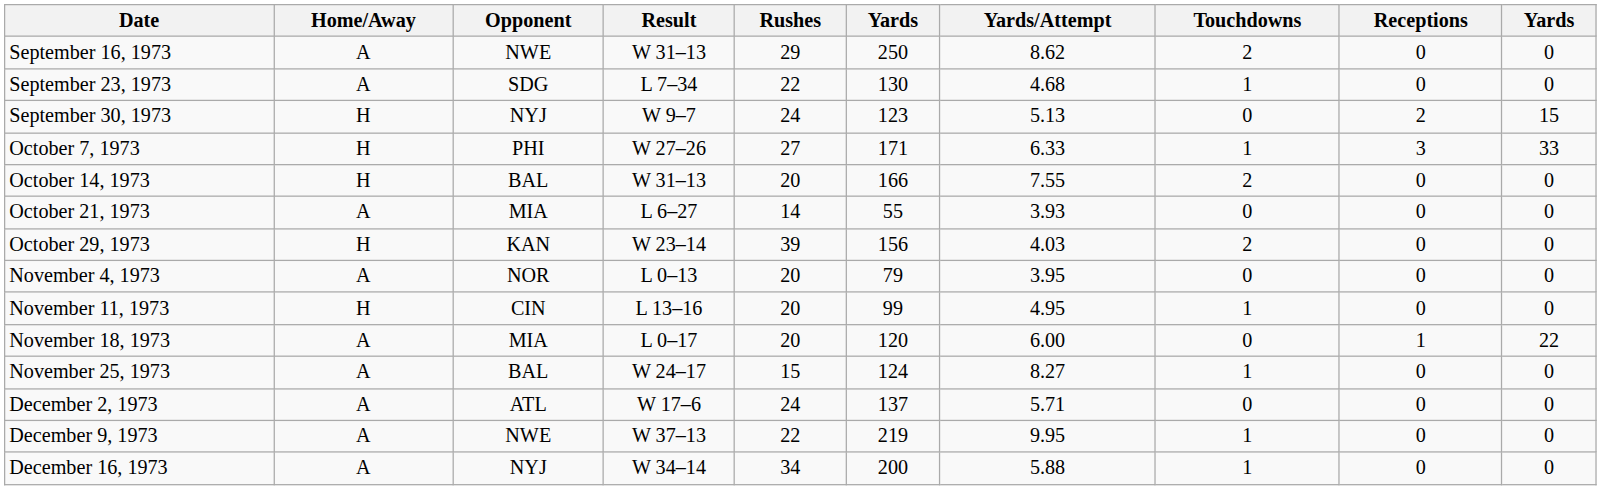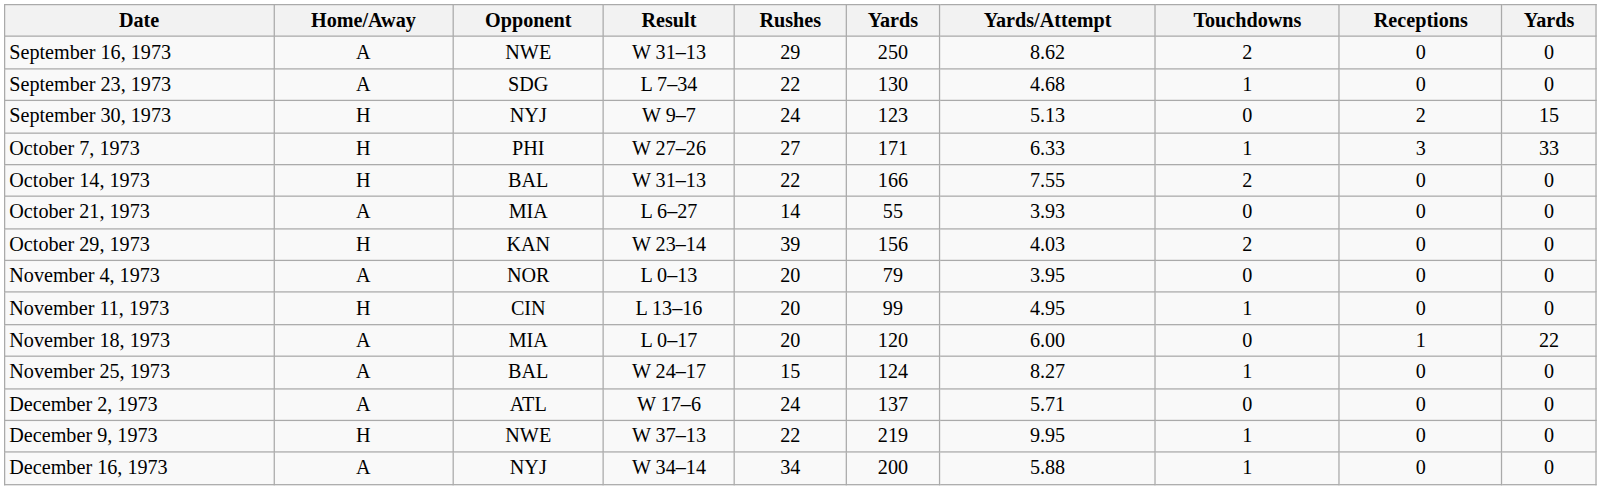October 14, 1973 | Rushes: 20 -> 22
December 9, 1973 | Home/Away: A -> H
